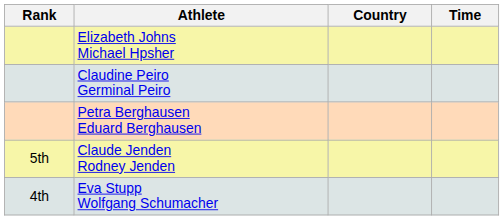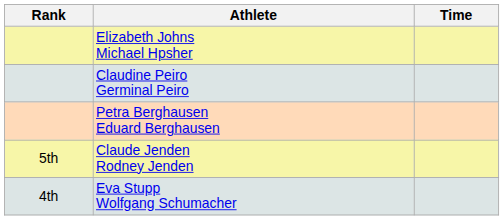- column: Country
